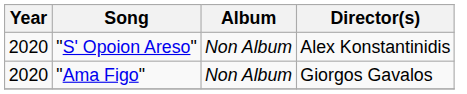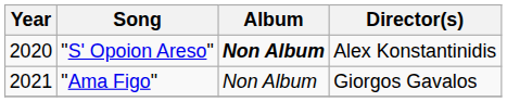"S' Opoion Areso" | Album: normal -> bold
"Ama Figo" | Year: 2020 -> 2021
